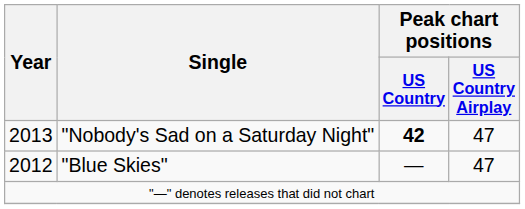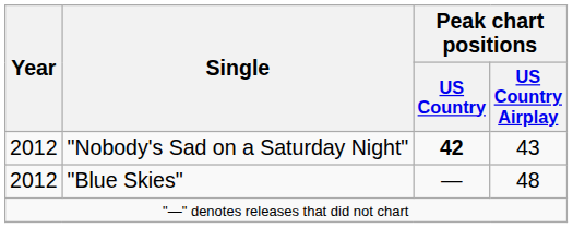"Nobody's Sad on a Saturday Night" | Year: 2013 -> 2012
"Nobody's Sad on a Saturday Night" | Peak chart positions / US Country Airplay: 47 -> 43
"Blue Skies" | Peak chart positions / US Country Airplay: 47 -> 48
